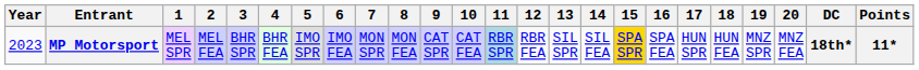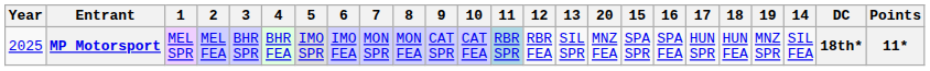columns swapped: 14 <-> 20
MP Motorsport | Year: 2023 -> 2025
MP Motorsport | 15: gold background -> no background
